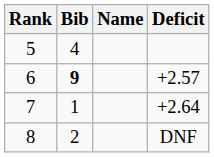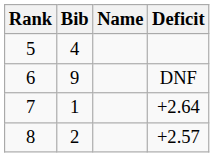6 | Bib: bold -> normal
6 | Deficit: +2.57 -> DNF
8 | Deficit: DNF -> +2.57
